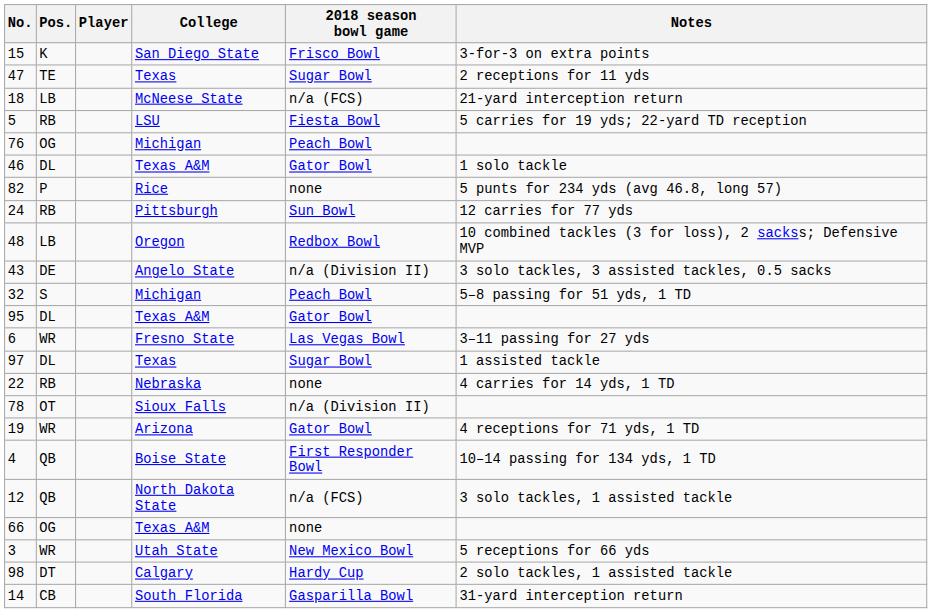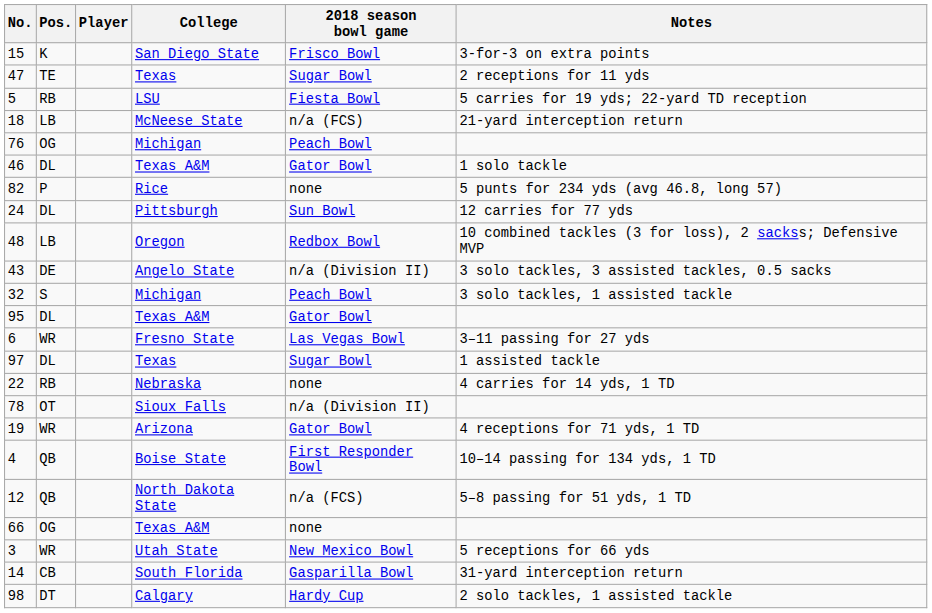rows swapped: 18 <-> 5
24 | Pos.: RB -> DL
32 | Notes: 5–8 passing for 51 yds, 1 TD -> 3 solo tackles, 1 assisted tackle
12 | Notes: 3 solo tackles, 1 assisted tackle -> 5–8 passing for 51 yds, 1 TD
rows swapped: 98 <-> 14
